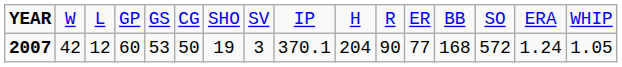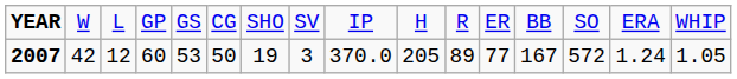2007 | column 9: 370.1 -> 370.0
2007 | column 10: 204 -> 205
2007 | column 11: 90 -> 89
2007 | column 13: 168 -> 167
